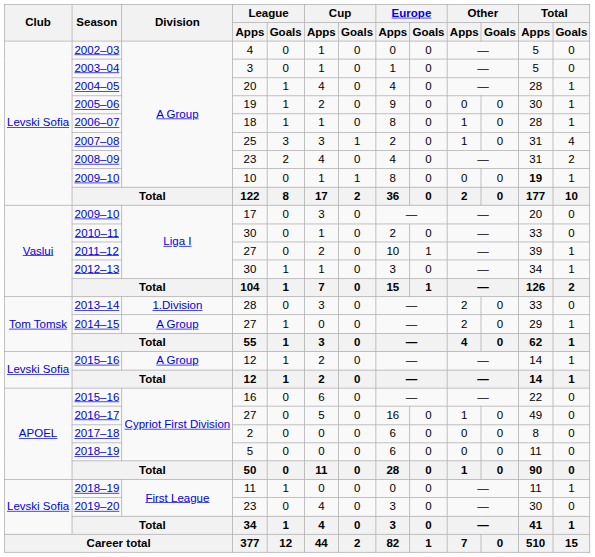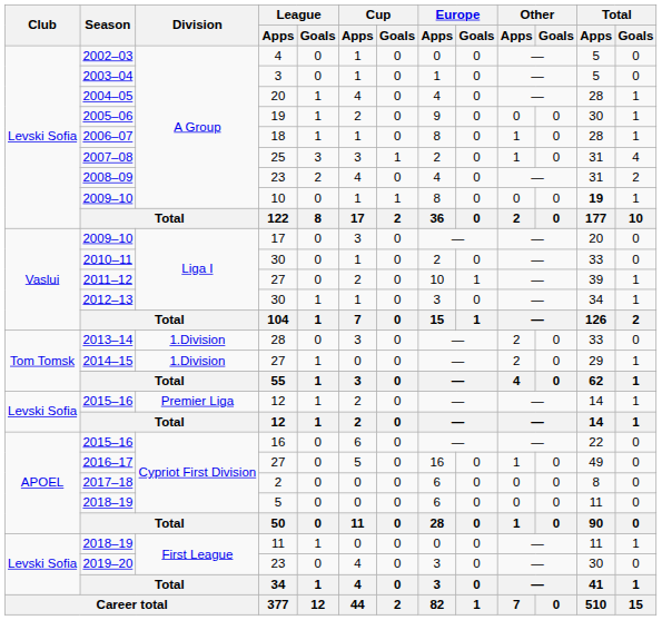2014–15 | Division: A Group -> 1.Division
2015–16 / 12 | Division: A Group -> Premier Liga
